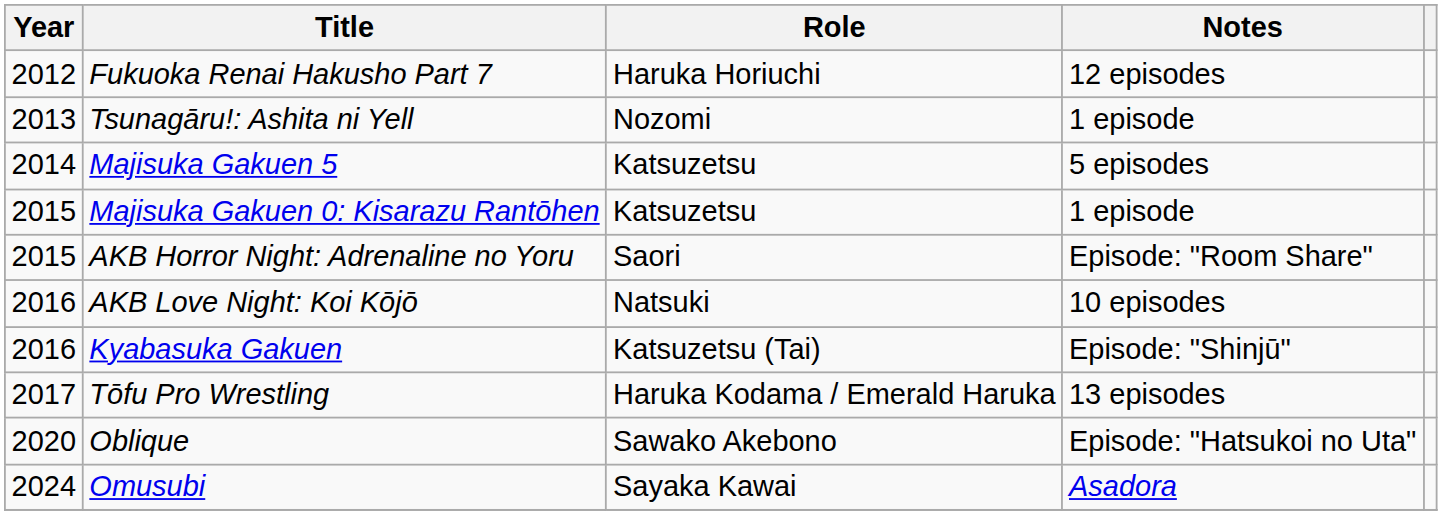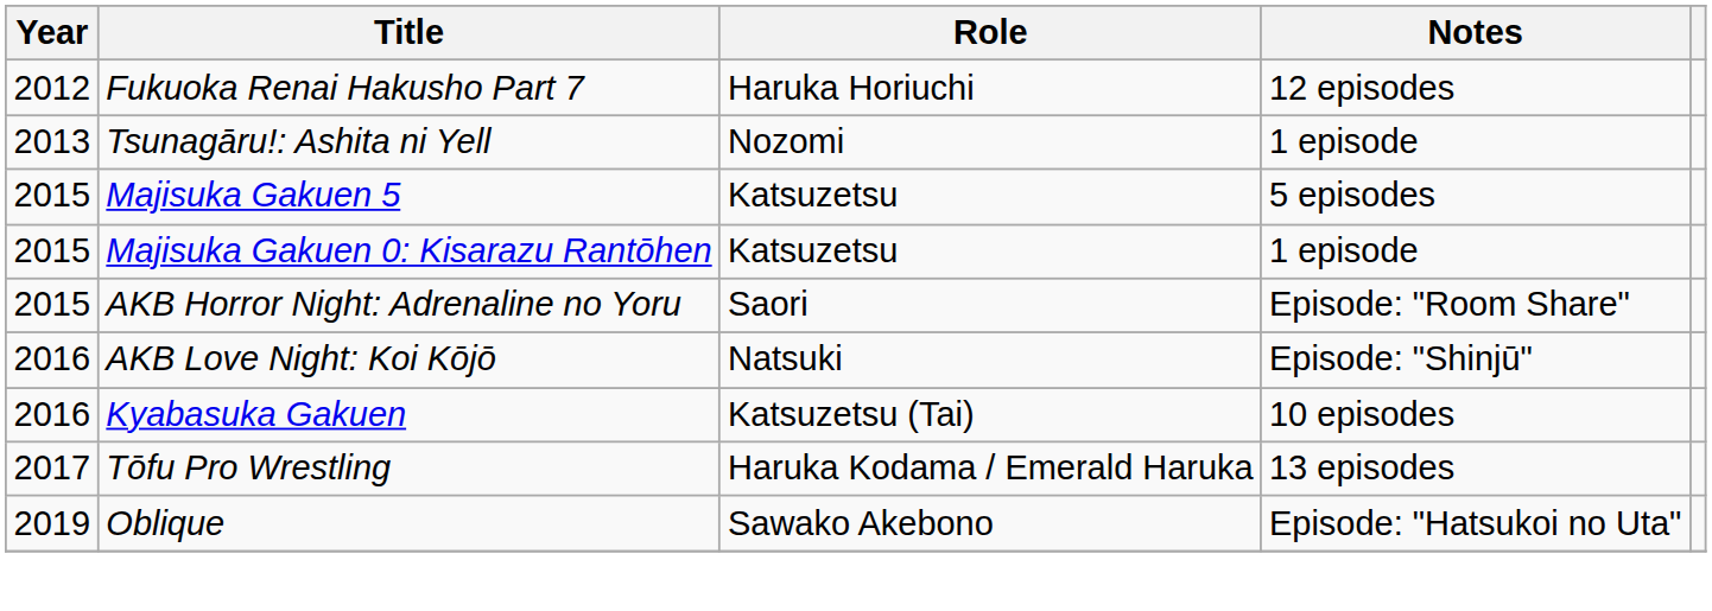Majisuka Gakuen 5 | Year: 2014 -> 2015
AKB Love Night: Koi Kōjō | Notes: 10 episodes -> Episode: "Shinjū"
Kyabasuka Gakuen | Notes: Episode: "Shinjū" -> 10 episodes
Oblique | Year: 2020 -> 2019
- row: 2024 | Omusubi | Sayaka Kawai | Asadora
